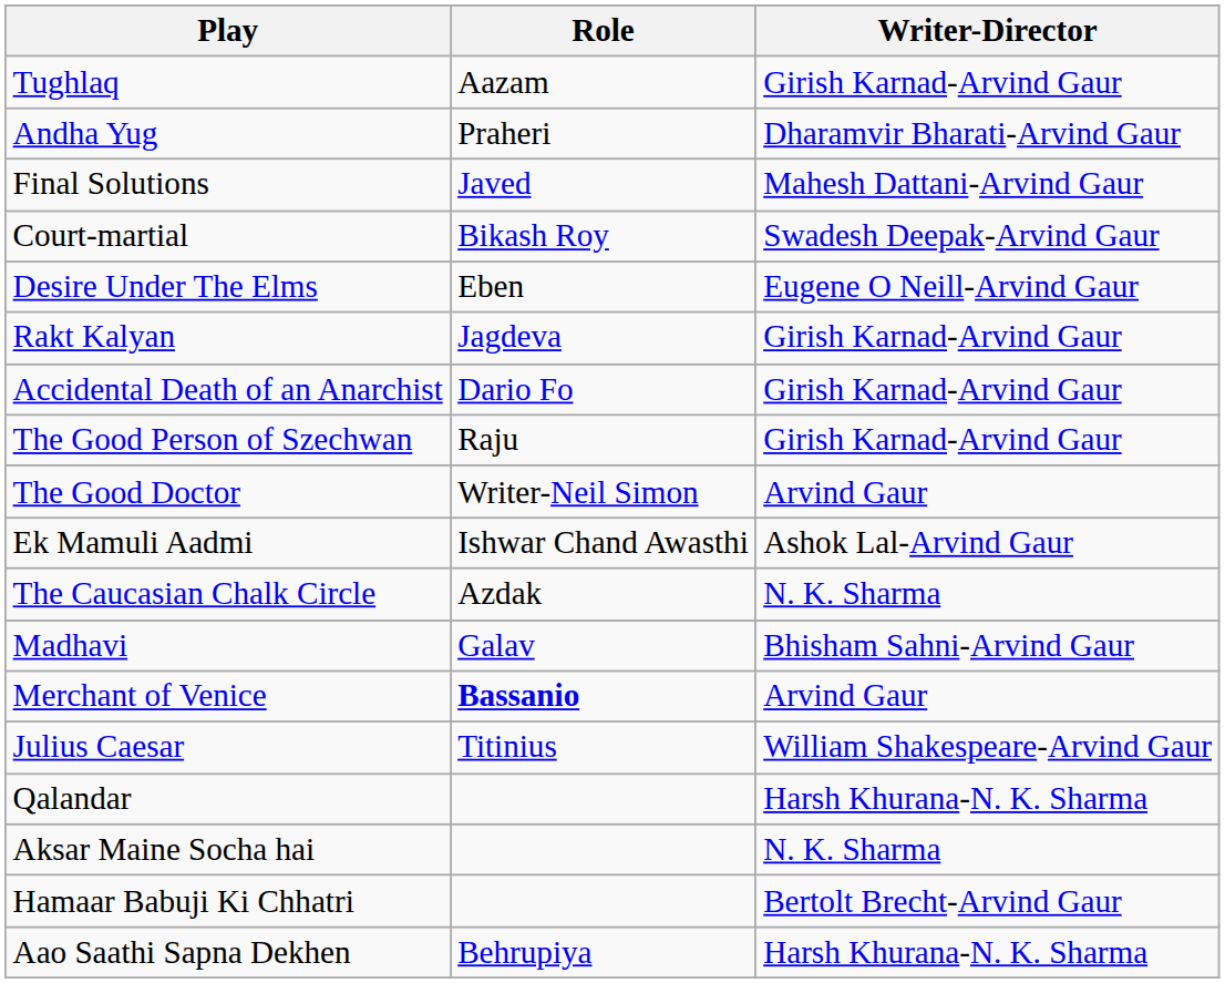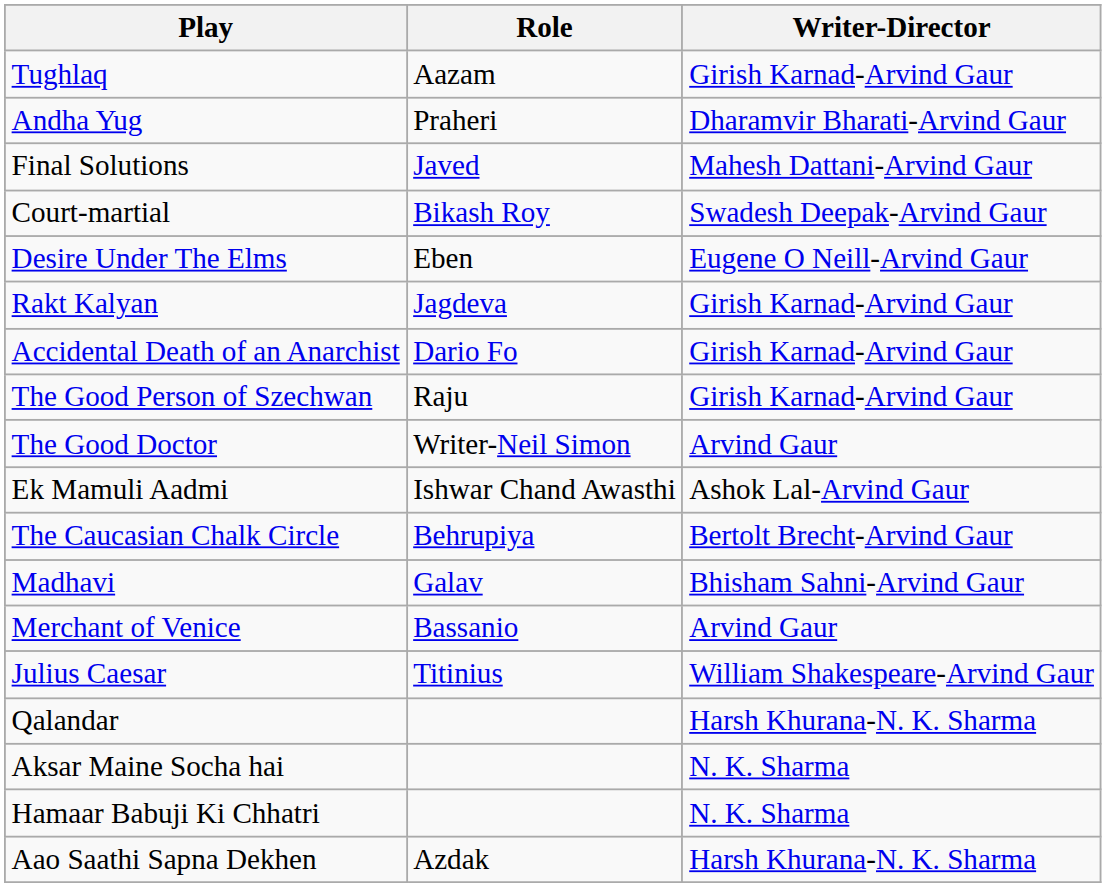The Caucasian Chalk Circle | Role: Azdak -> Behrupiya
The Caucasian Chalk Circle | Writer-Director: N. K. Sharma -> Bertolt Brecht-Arvind Gaur
Merchant of Venice | Role: bold -> normal
Hamaar Babuji Ki Chhatri | Writer-Director: Bertolt Brecht-Arvind Gaur -> N. K. Sharma
Aao Saathi Sapna Dekhen | Role: Behrupiya -> Azdak
